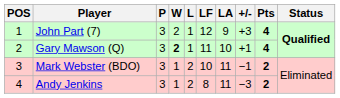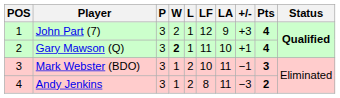Mark Webster (BDO) | Pts: 2 -> 3
